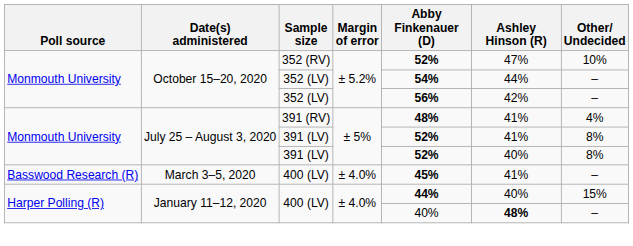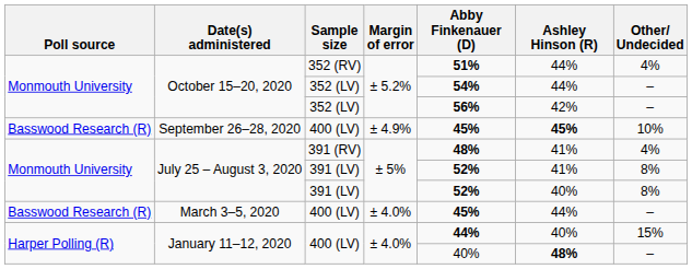October 15–20, 2020 / 352 (RV) | Abby Finkenauer (D): 52% -> 51%
October 15–20, 2020 / 352 (RV) | Ashley Hinson (R): 47% -> 44%
October 15–20, 2020 / 352 (RV) | Other/ Undecided: 10% -> 4%
+ row: Basswood Research (R) | September 26–28, 2020 | 400 (LV) | ± 4.9% | 45% | 45% | 10%
March 3–5, 2020 | Ashley Hinson (R): 41% -> 44%
